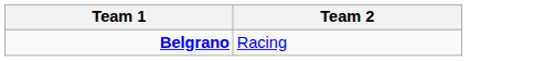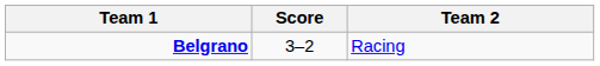+ column: Score | 3–2
